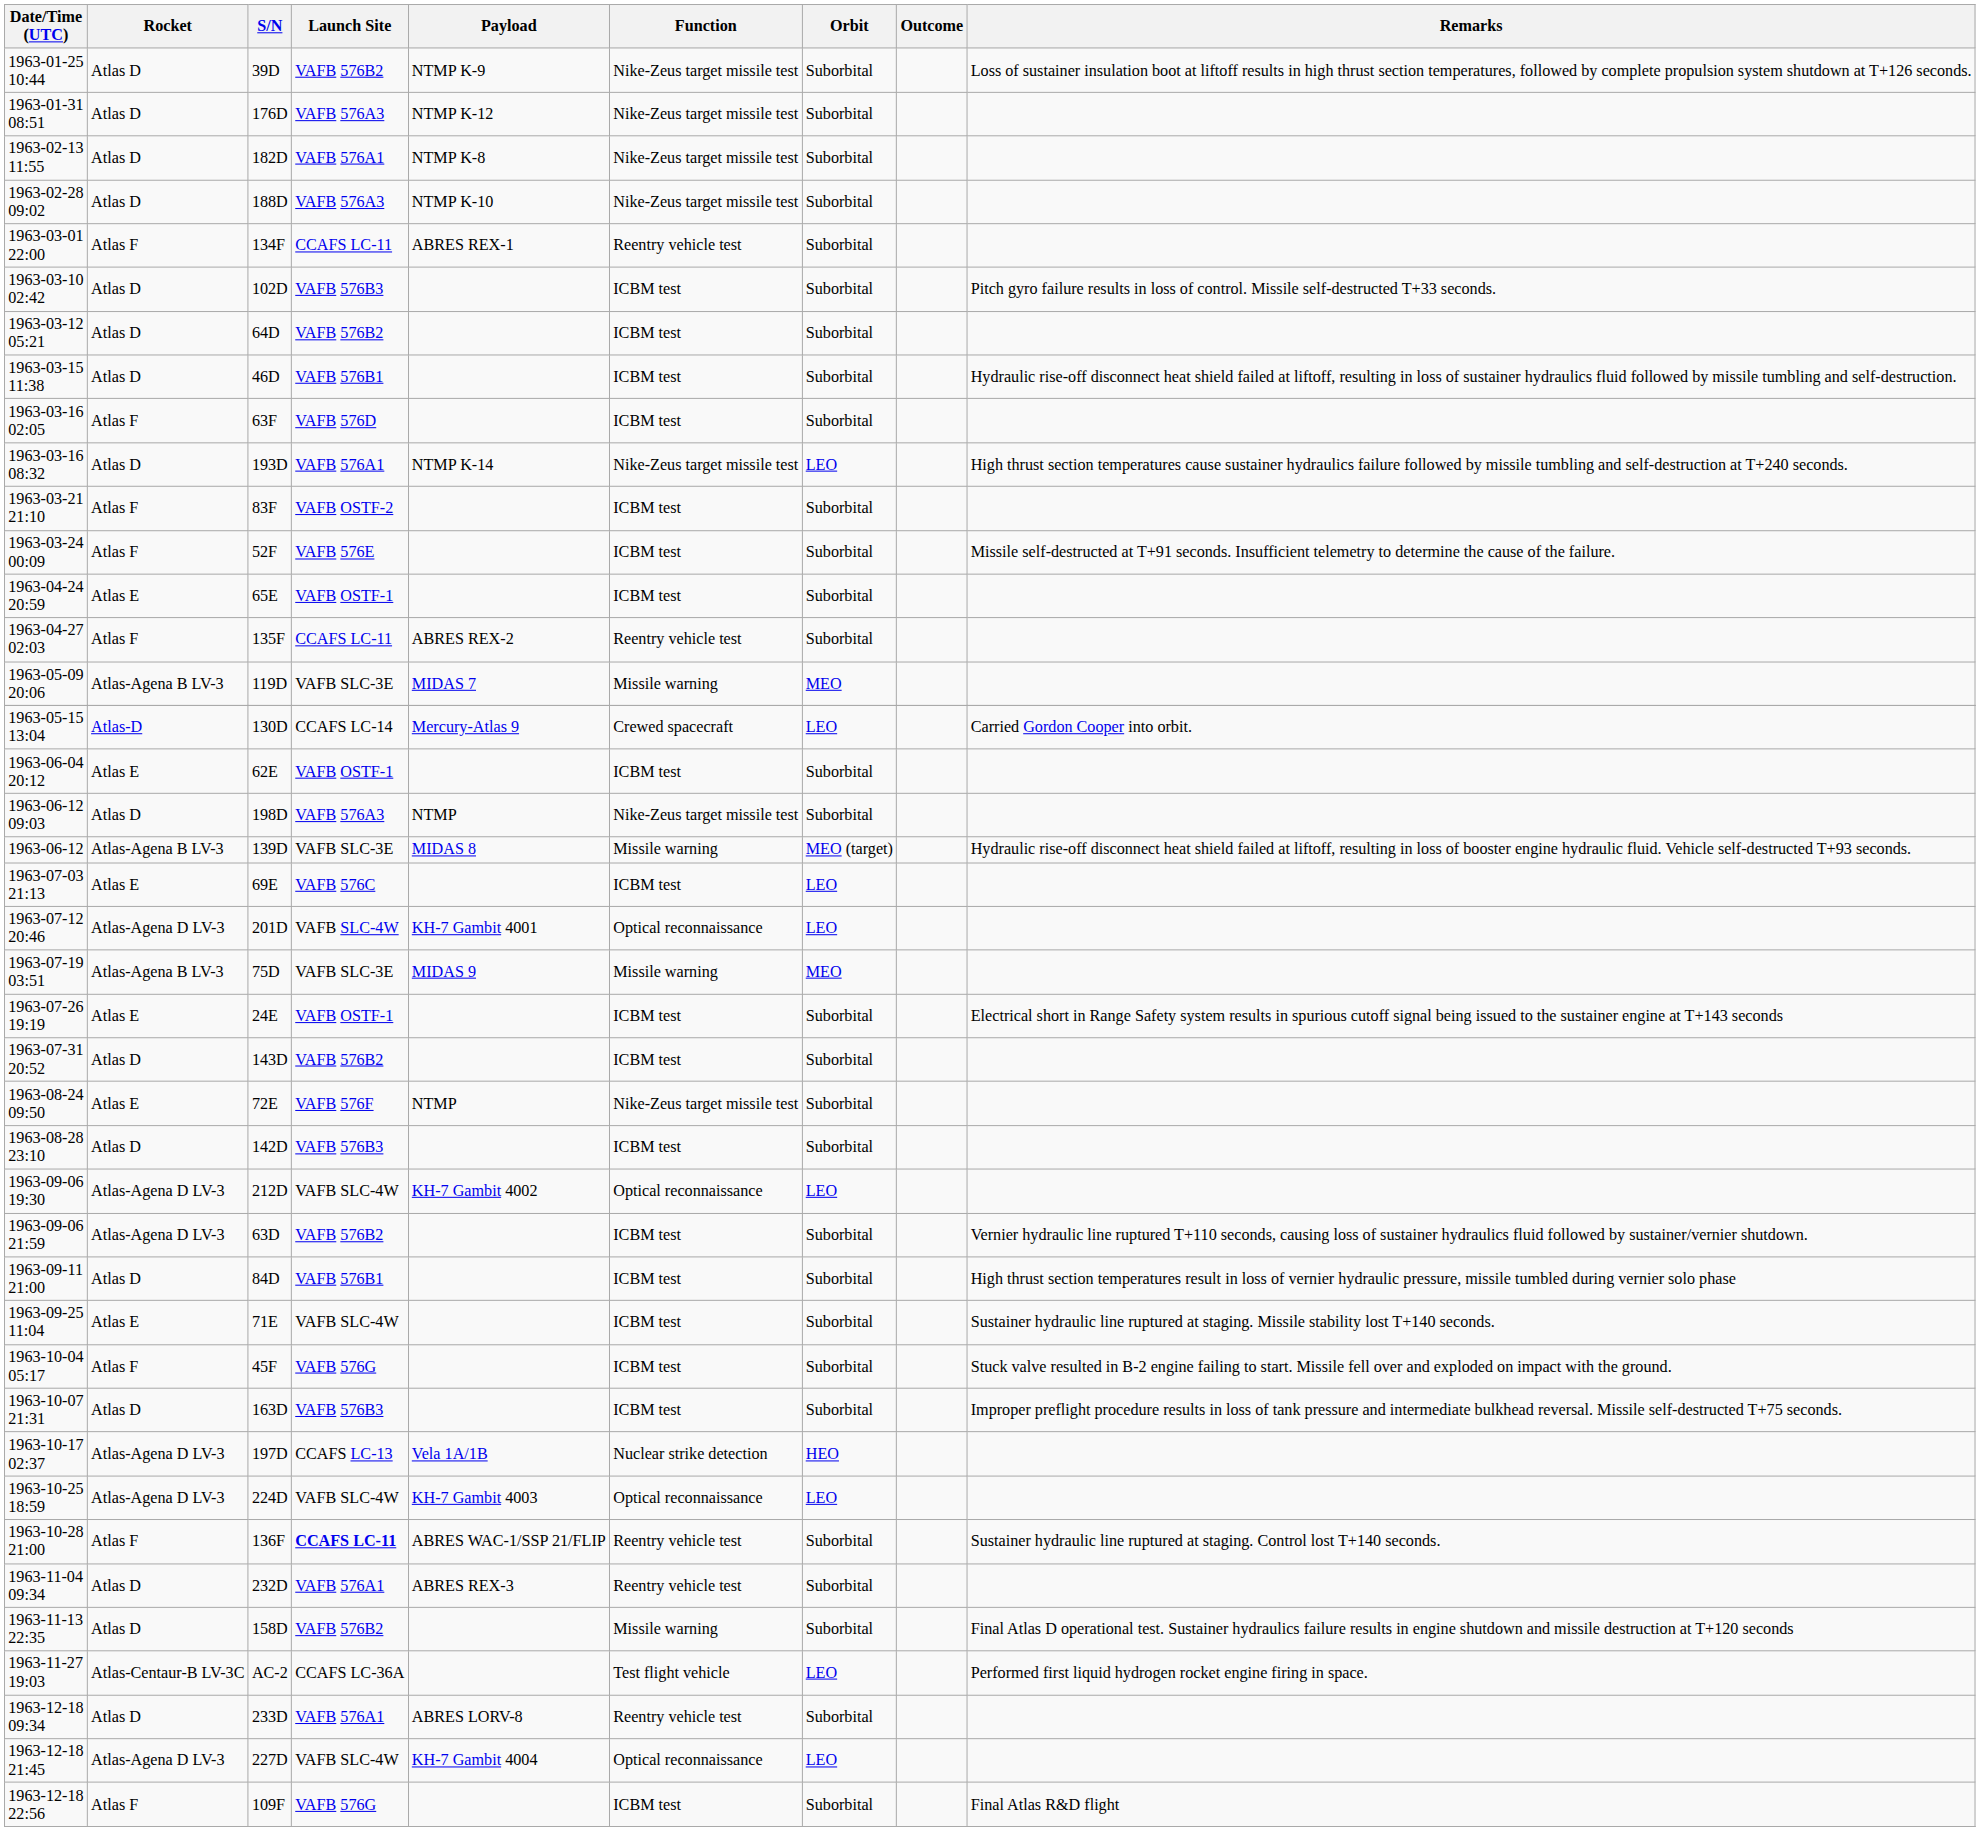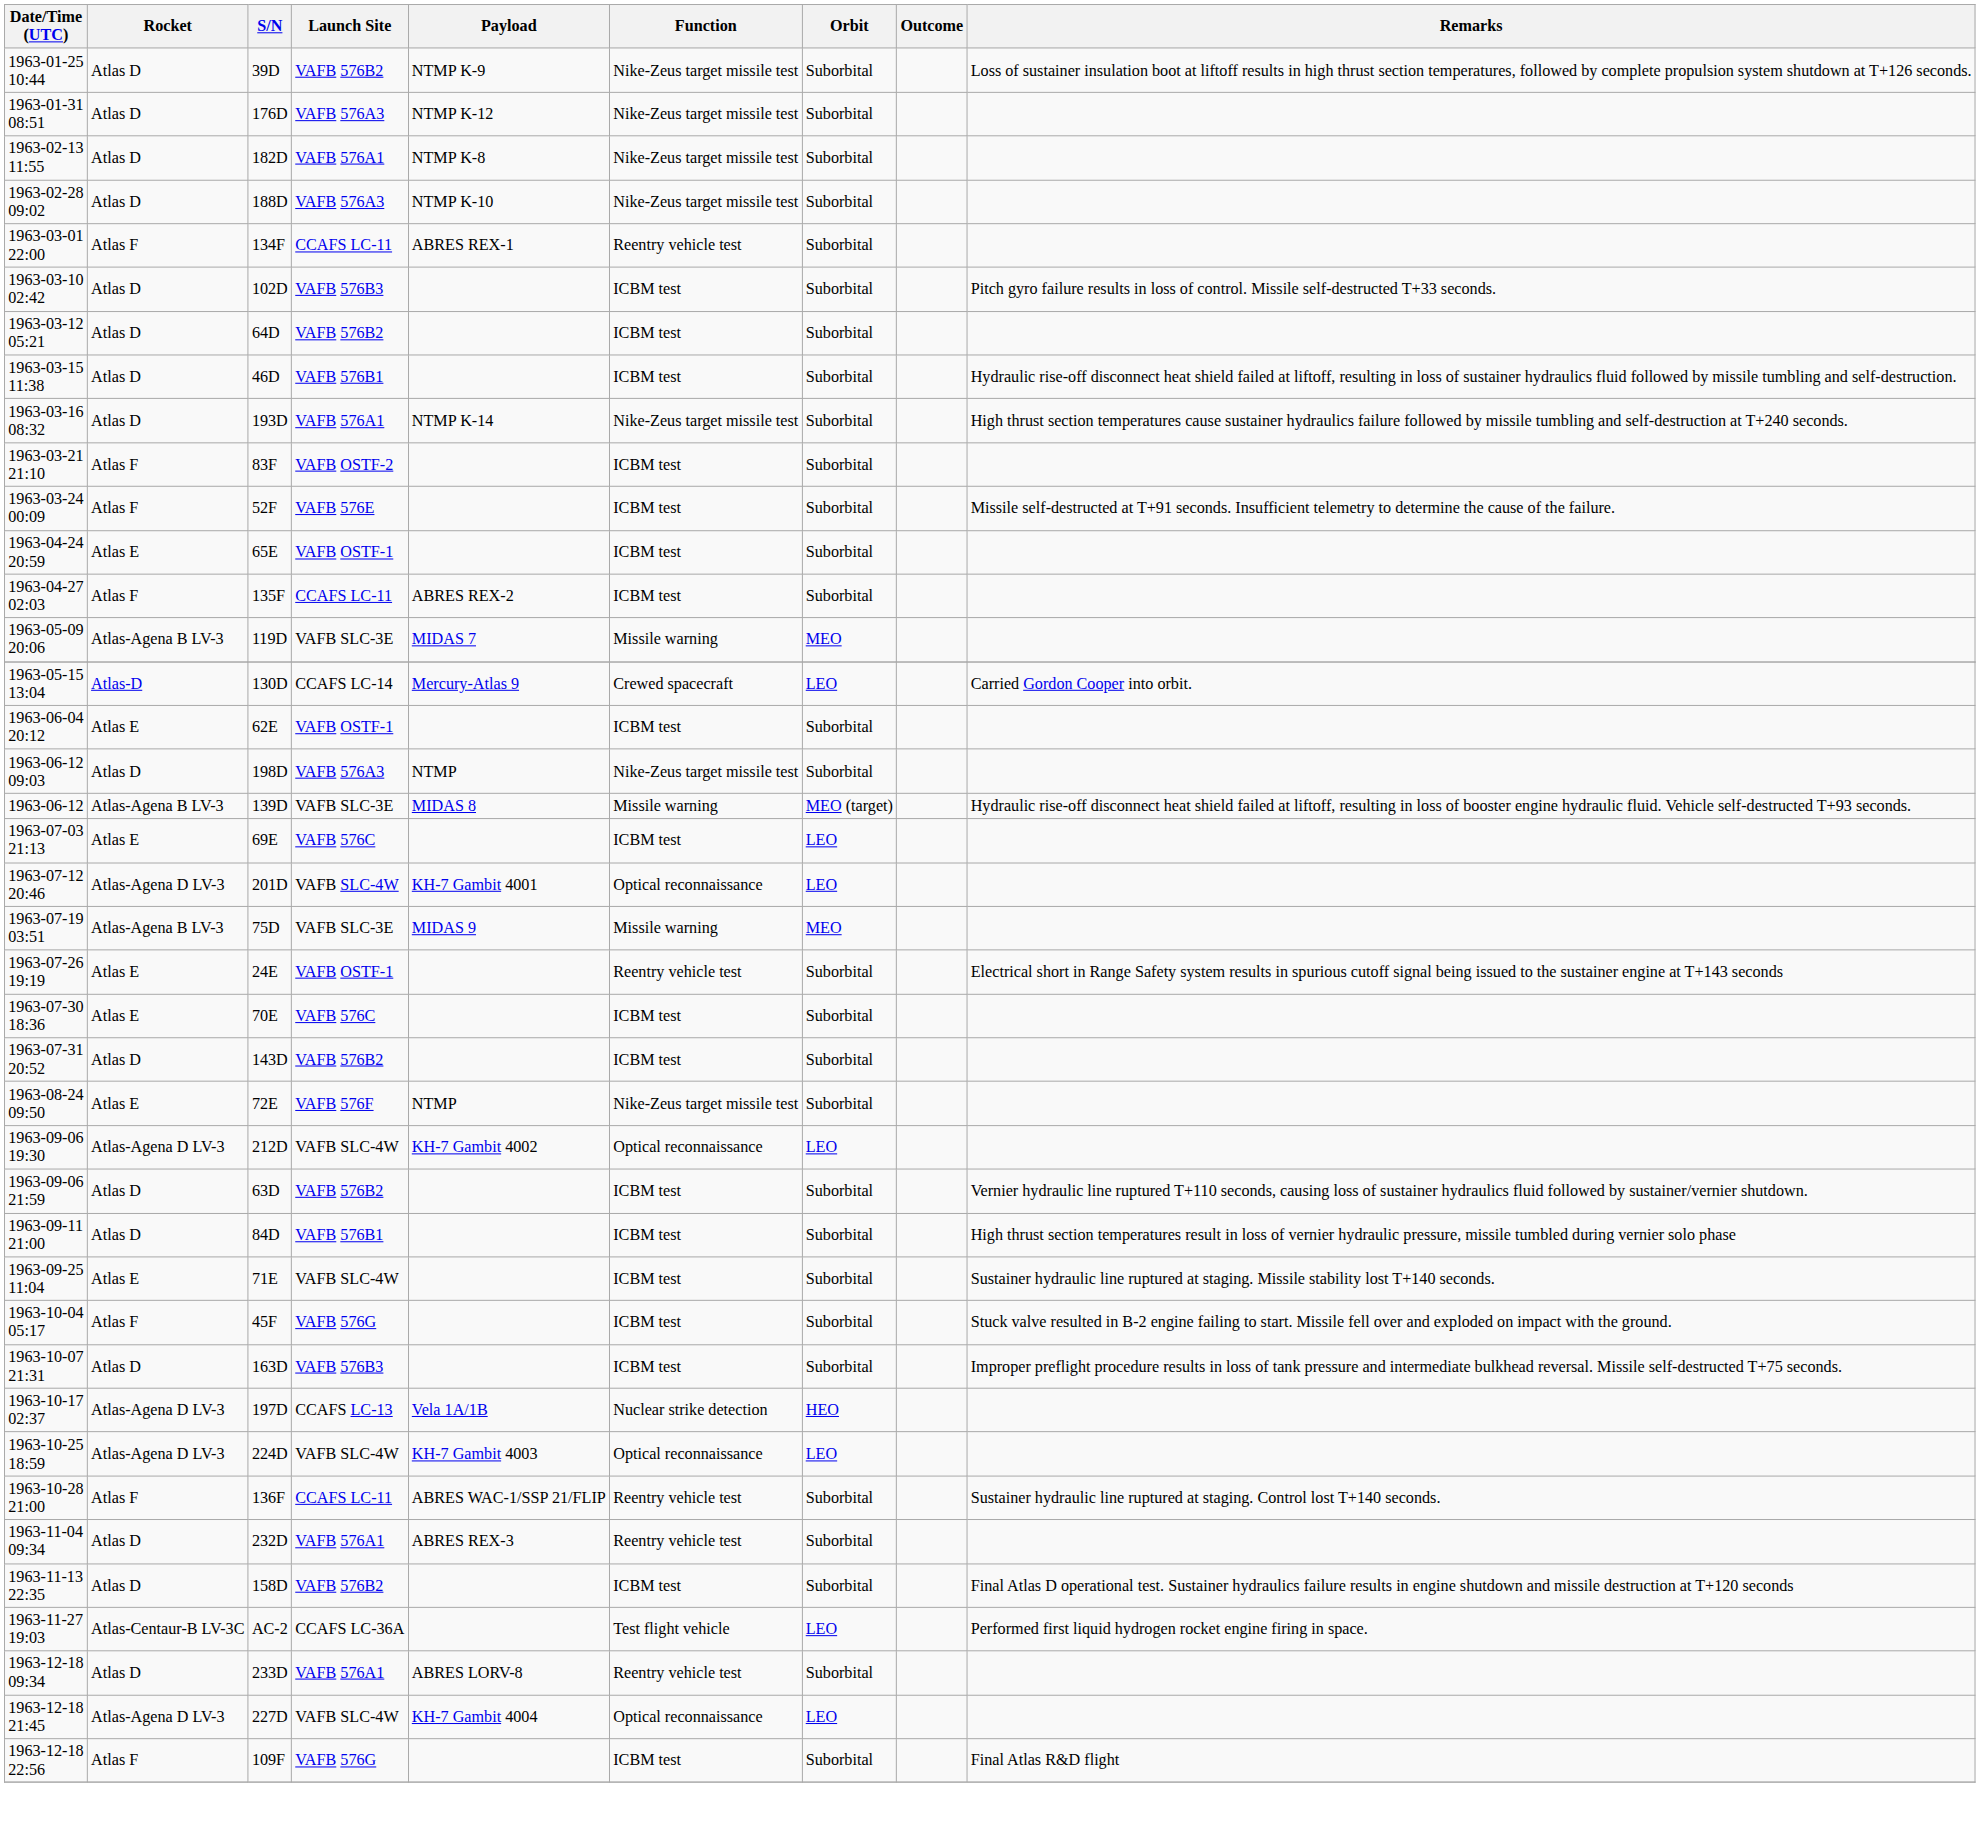- row: 1963-03-16 02:05 | Atlas F | 63F | VAFB 576D | ICBM test | Suborbital
1963-03-16 08:32 | Orbit: LEO -> Suborbital
1963-04-27 02:03 | Function: Reentry vehicle test -> ICBM test
1963-07-26 19:19 | Function: ICBM test -> Reentry vehicle test
+ row: 1963-07-30 18:36 | Atlas E | 70E | VAFB 576C | ICBM test | Suborbital
- row: 1963-08-28 23:10 | Atlas D | 142D | VAFB 576B3 | ICBM test | Suborbital
1963-09-06 21:59 | Rocket: Atlas-Agena D LV-3 -> Atlas D
1963-10-28 21:00 | Launch Site: bold -> normal
1963-11-13 22:35 | Function: Missile warning -> ICBM test
